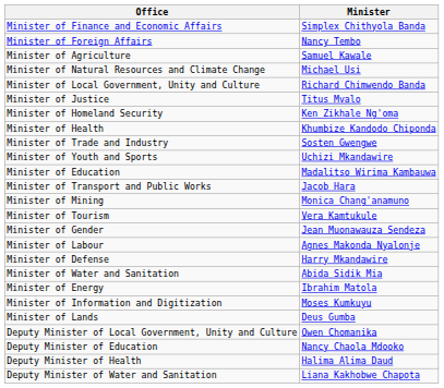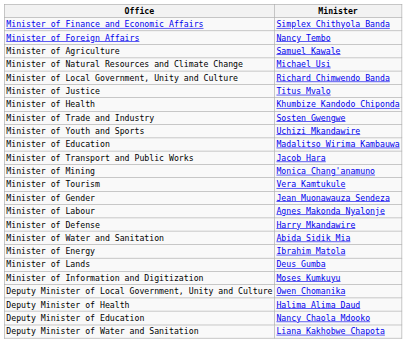- row: Minister of Homeland Security | Ken Zikhale Ng'oma
rows swapped: Minister of Lands <-> Minister of Information and Digitization
rows swapped: Deputy Minister of Health <-> Deputy Minister of Education
